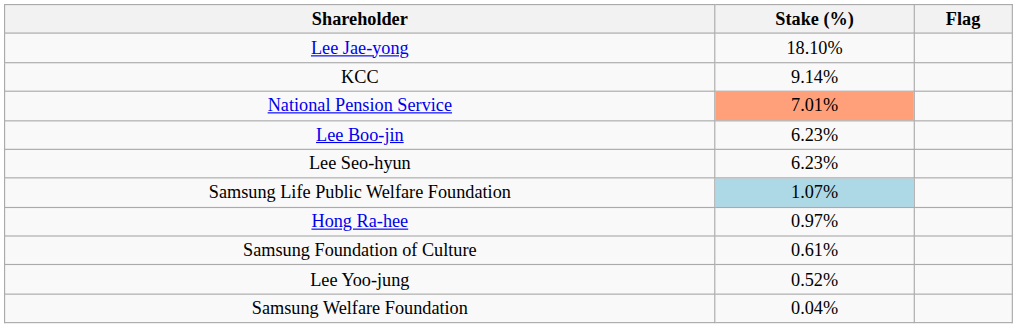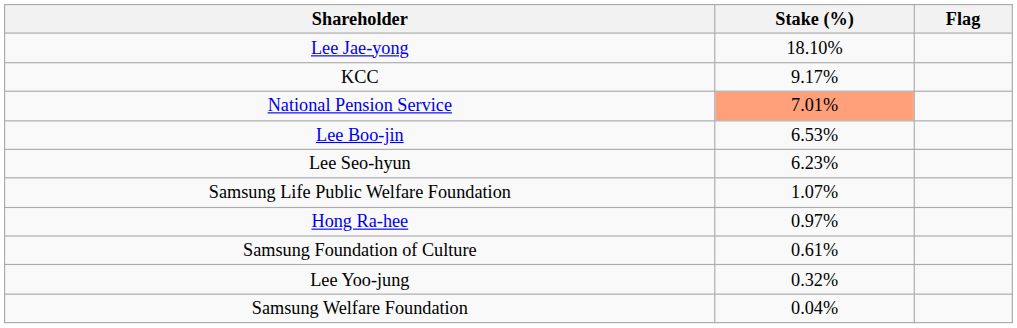KCC | Stake (%): 9.14% -> 9.17%
Lee Boo-jin | Stake (%): 6.23% -> 6.53%
Samsung Life Public Welfare Foundation | Stake (%): lightblue background -> no background
Lee Yoo-jung | Stake (%): 0.52% -> 0.32%
